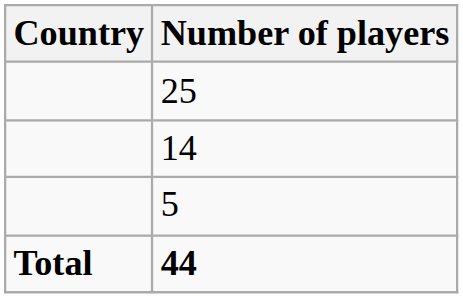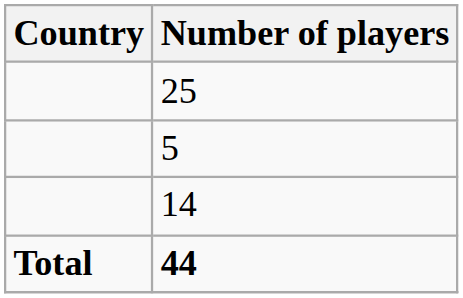rows swapped: 14 <-> 5
